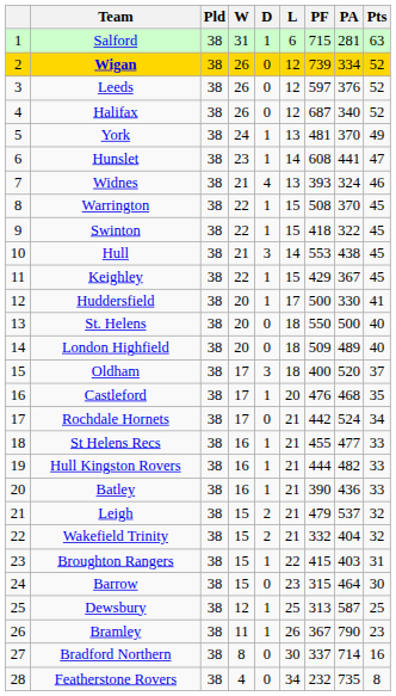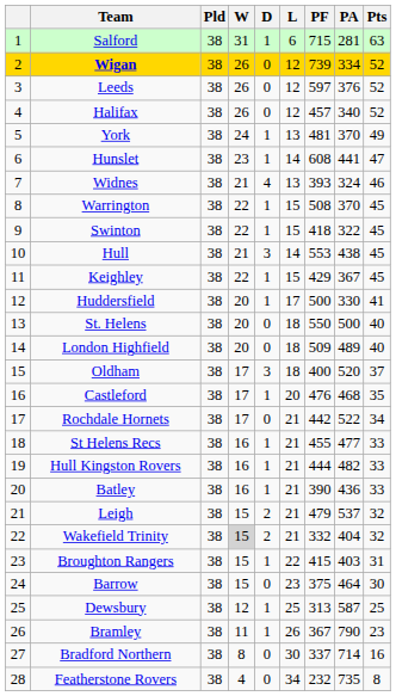Halifax | PF: 687 -> 457
Rochdale Hornets | PA: 524 -> 522
Wakefield Trinity | W: no background -> lightgrey background
Barrow | PF: 315 -> 375
